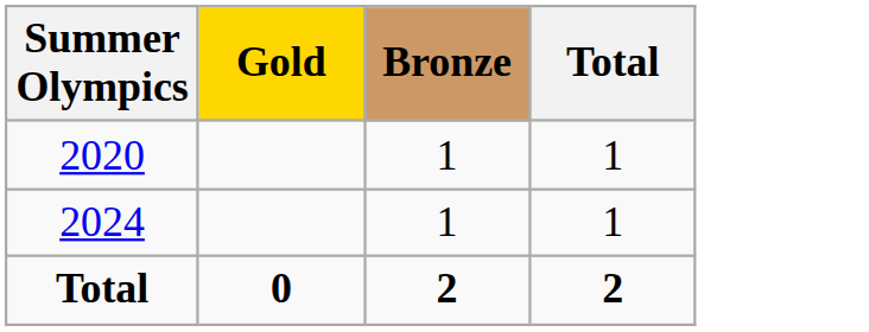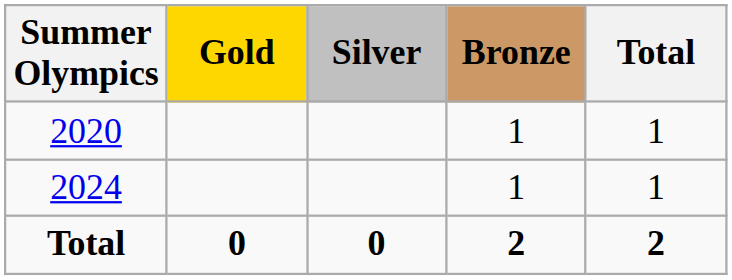+ column: Silver | 0
